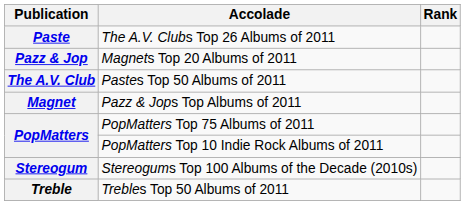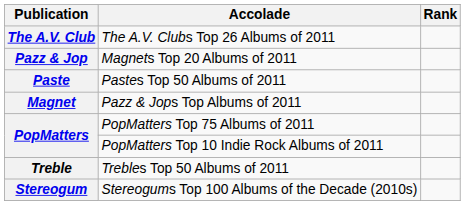The A.V. Clubs Top 26 Albums of 2011 | Publication: Paste -> The A.V. Club
Pastes Top 50 Albums of 2011 | Publication: The A.V. Club -> Paste
rows swapped: Stereogums Top 100 Albums of the Decade (2010s) <-> Trebles Top 50 Albums of 2011
